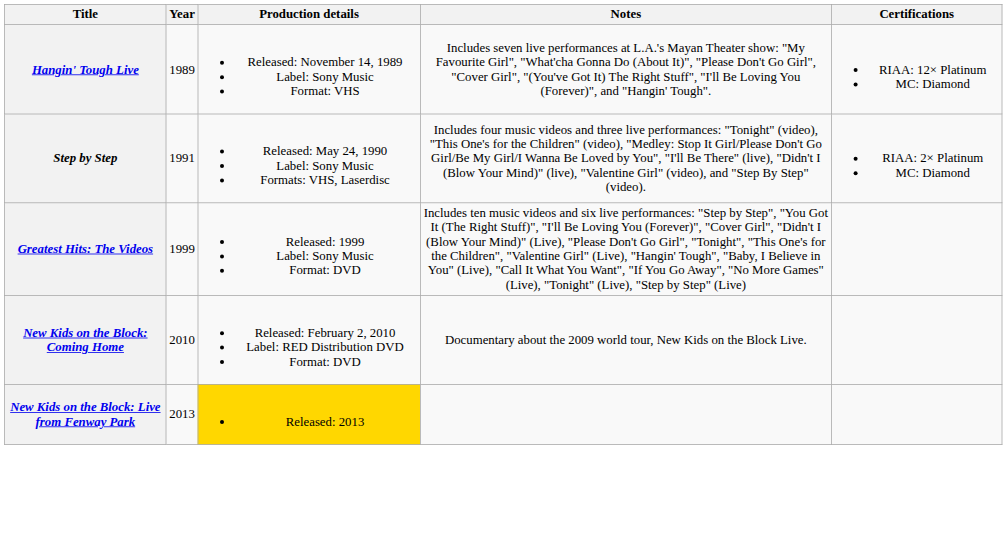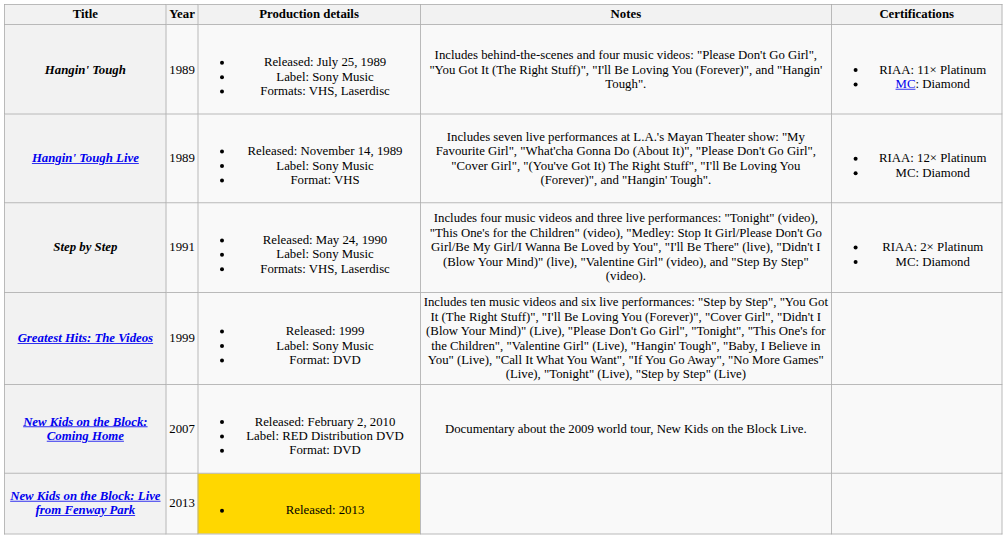+ row: Hangin' Tough | 1989 | Released: July 25, 1989 Label: Sony Music Formats: VHS, Laserdisc | Includes behind-the-scenes and four music videos: "Please Don't Go Girl", "You Got It (The Right Stuff)", "I'll Be Loving You (Forever)", and "Hangin' Tough". | RIAA: 11× Platinum MC: Diamond
New Kids on the Block: Coming Home | Year: 2010 -> 2007
